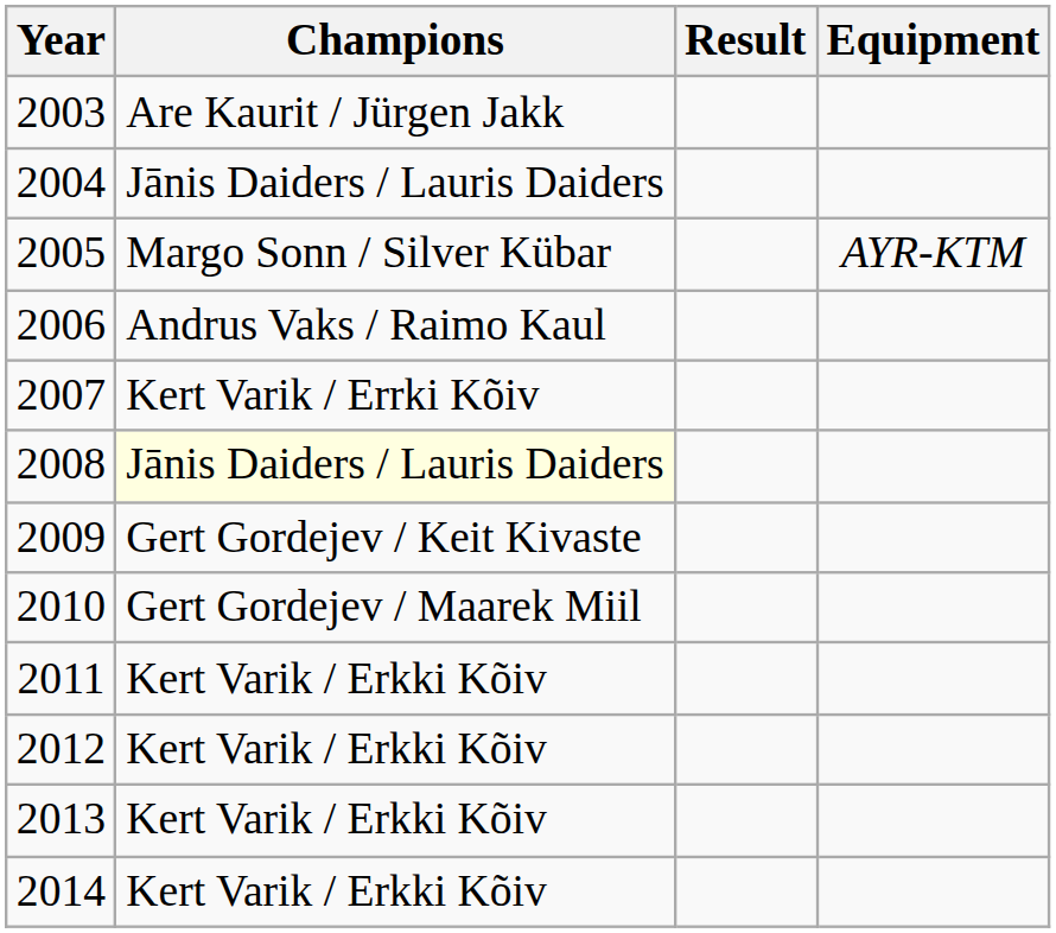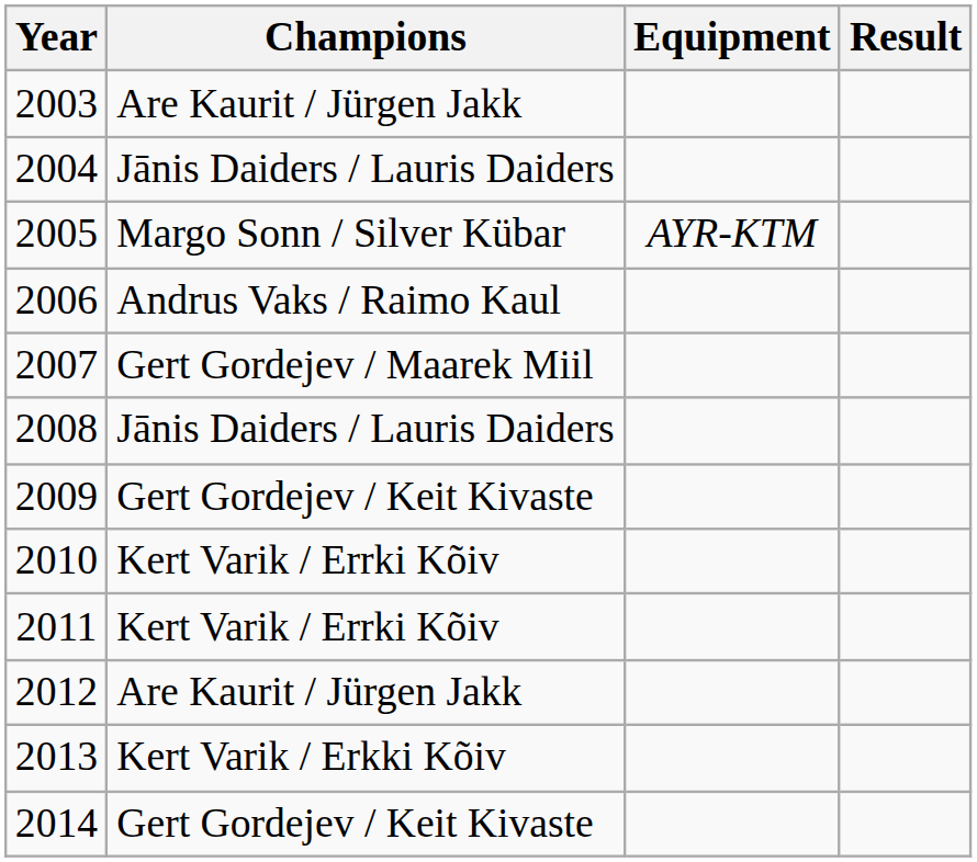columns swapped: Equipment <-> Result
2007 | Champions: Kert Varik / Errki Kõiv -> Gert Gordejev / Maarek Miil
2008 | Champions: lightyellow background -> no background
2010 | Champions: Gert Gordejev / Maarek Miil -> Kert Varik / Errki Kõiv
2011 | Champions: Kert Varik / Erkki Kõiv -> Kert Varik / Errki Kõiv
2012 | Champions: Kert Varik / Erkki Kõiv -> Are Kaurit / Jürgen Jakk
2014 | Champions: Kert Varik / Erkki Kõiv -> Gert Gordejev / Keit Kivaste
